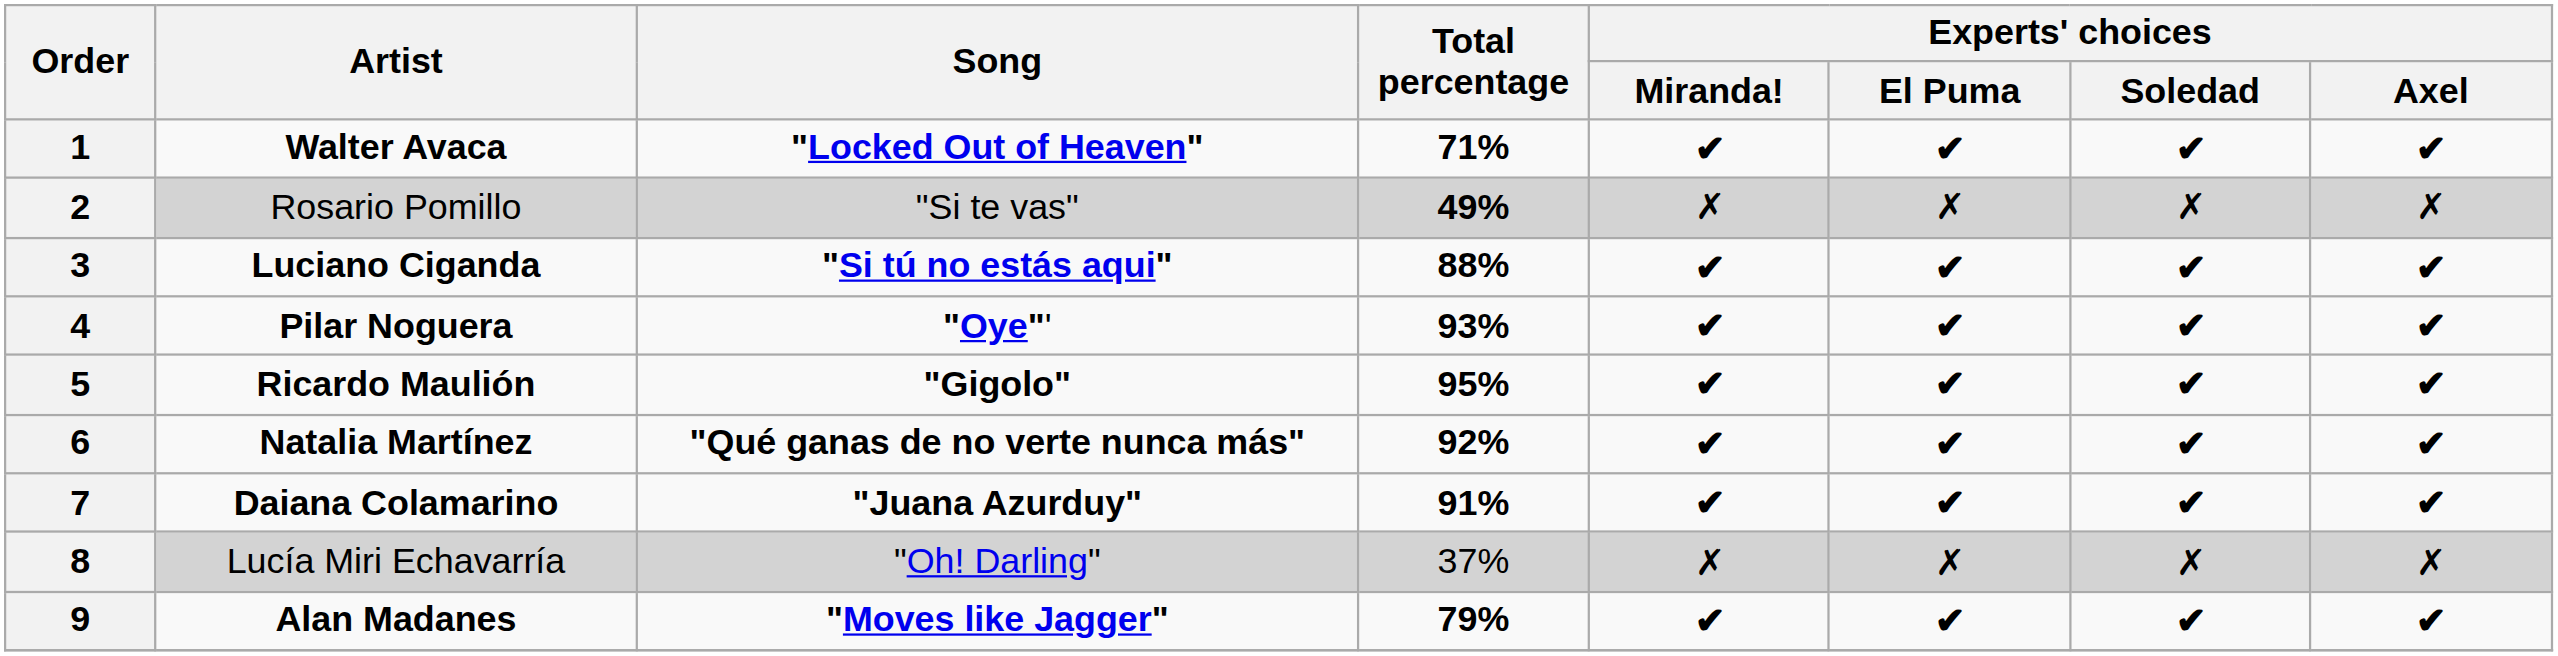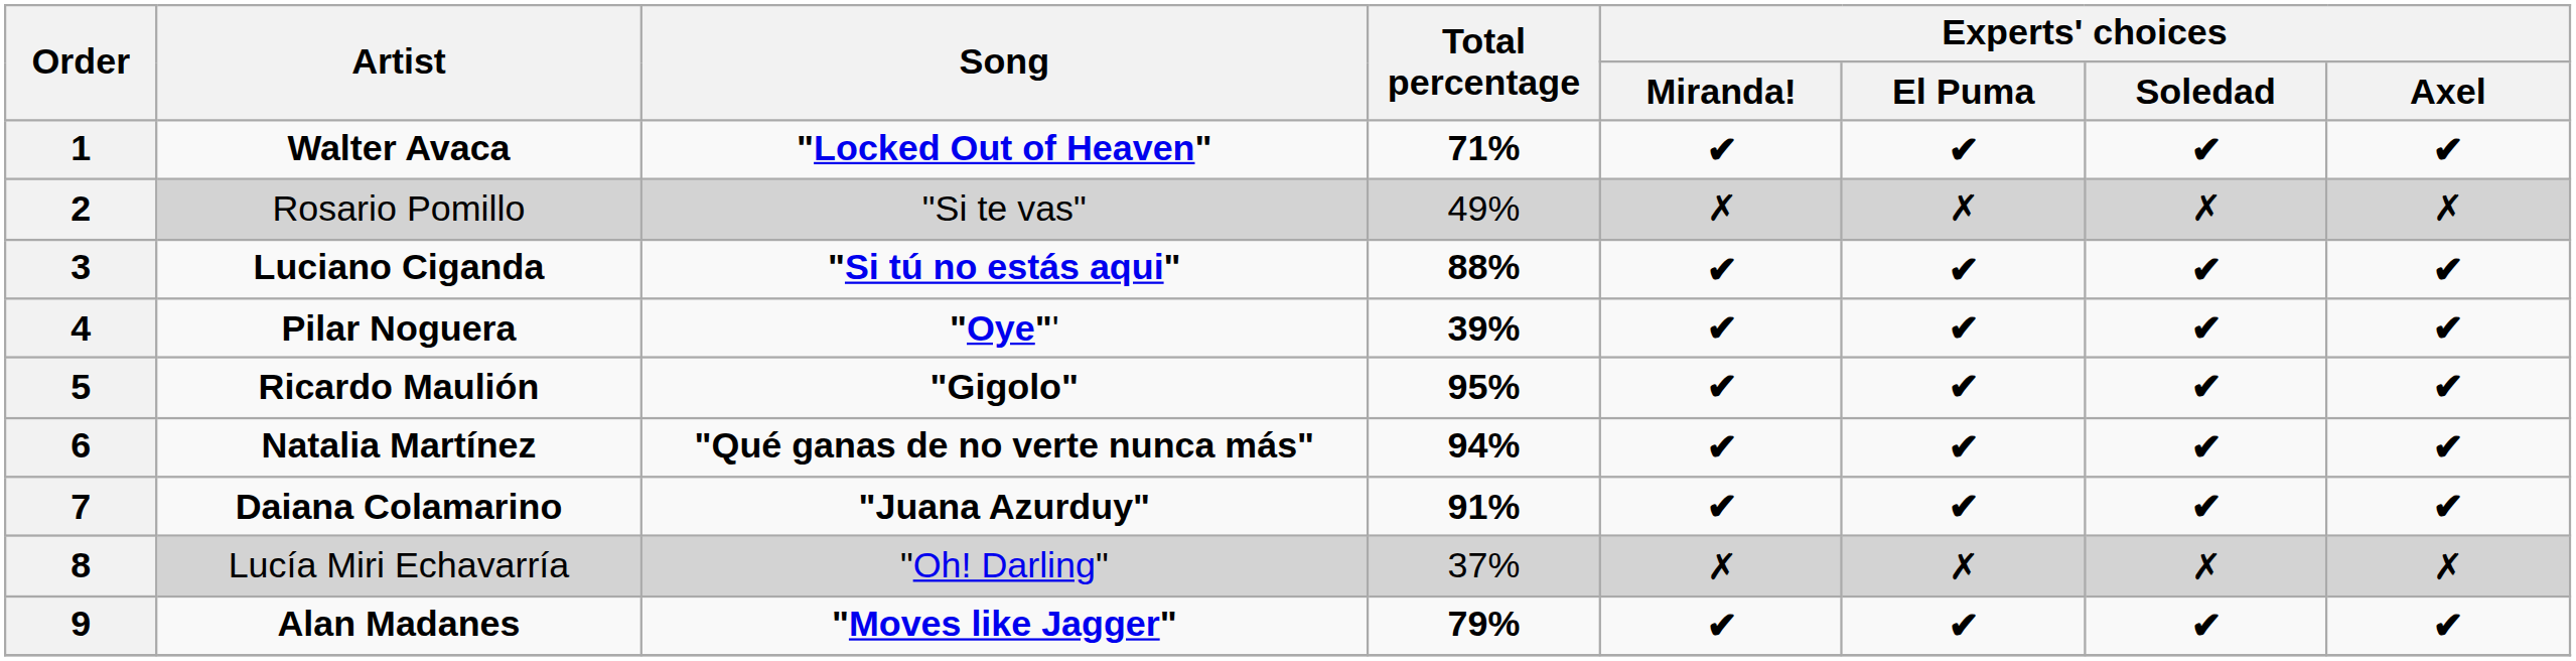2 | Total percentage: bold -> normal
4 | Total percentage: 93% -> 39%
6 | Total percentage: 92% -> 94%
